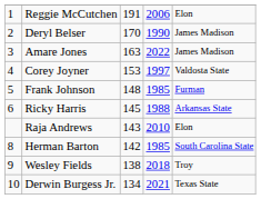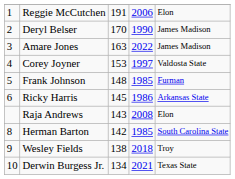Ricky Harris | column 4: 1988 -> 1986
Raja Andrews | column 4: 2010 -> 2008
